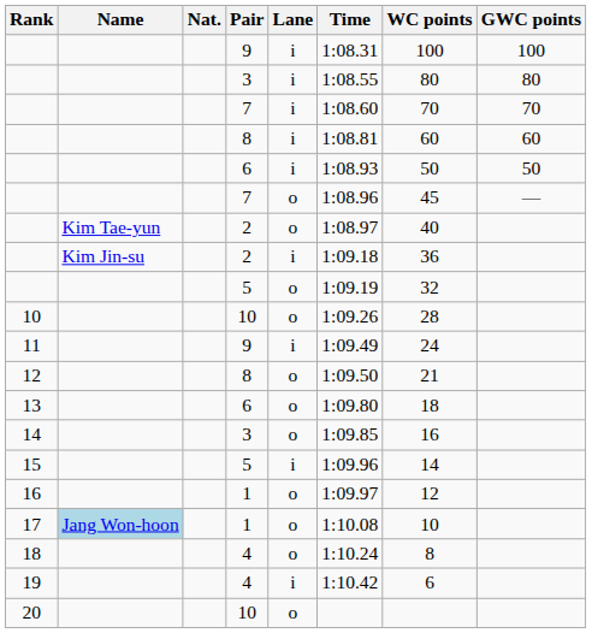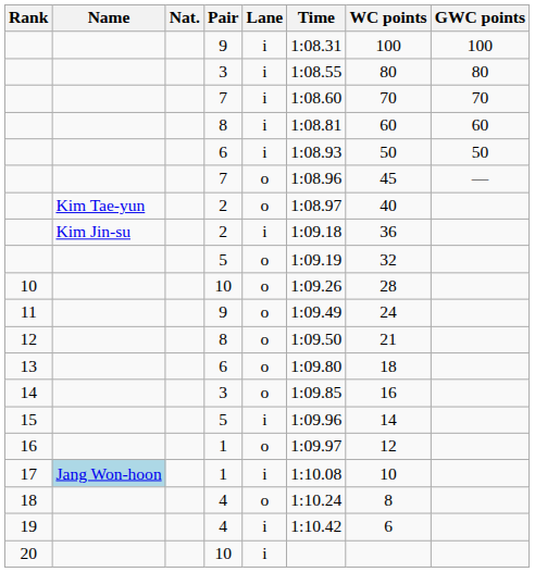11 | Lane: i -> o
17 | Lane: o -> i
20 | Lane: o -> i
